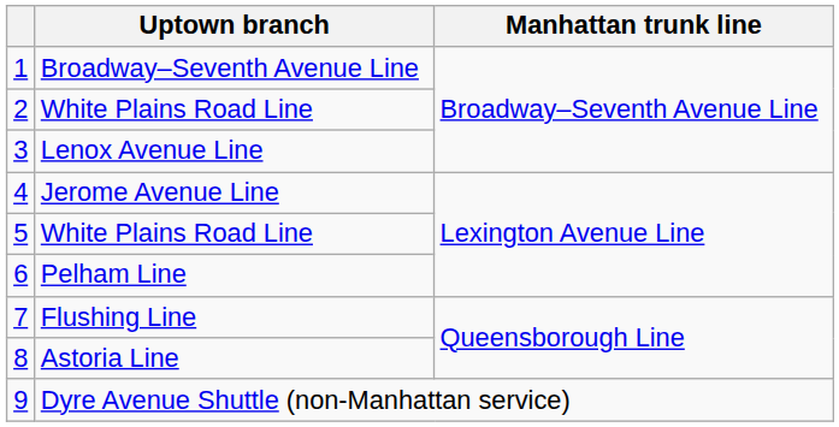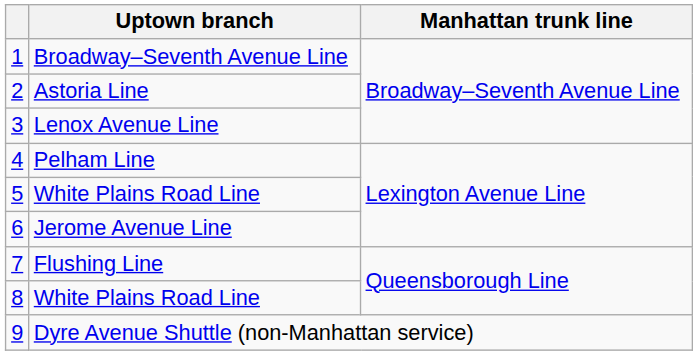2 | Uptown branch: White Plains Road Line -> Astoria Line
4 | Uptown branch: Jerome Avenue Line -> Pelham Line
6 | Uptown branch: Pelham Line -> Jerome Avenue Line
8 | Uptown branch: Astoria Line -> White Plains Road Line
